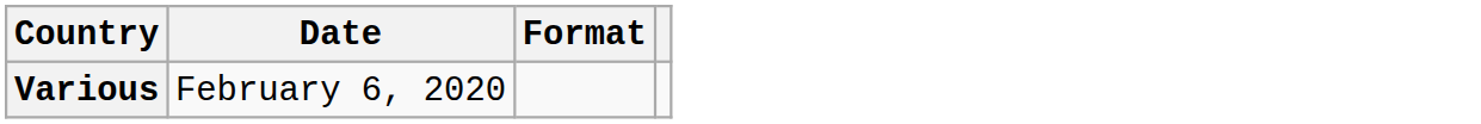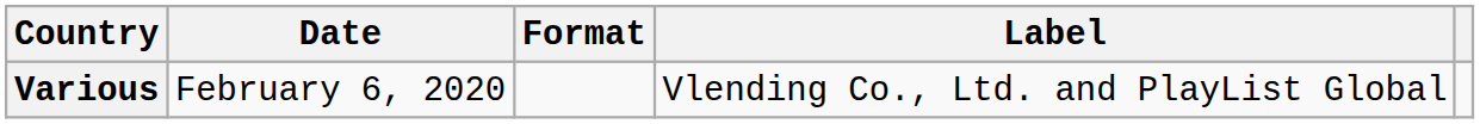+ column: Label | Vlending Co., Ltd. and PlayList Global
